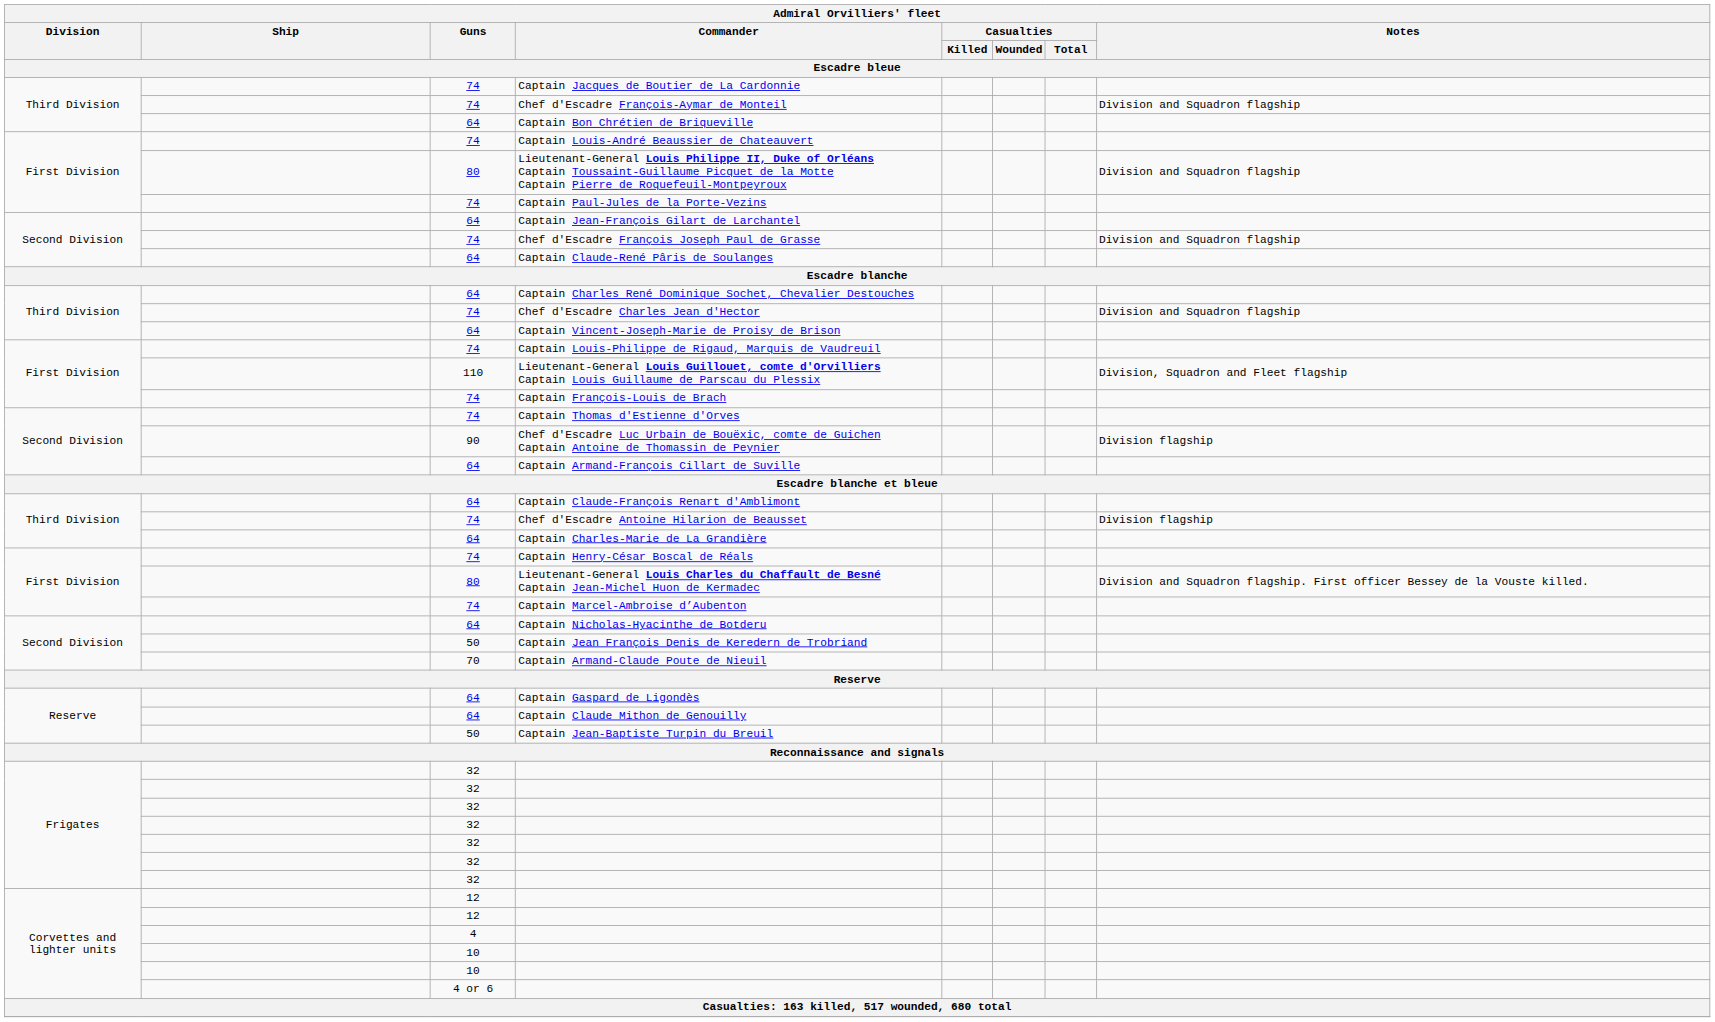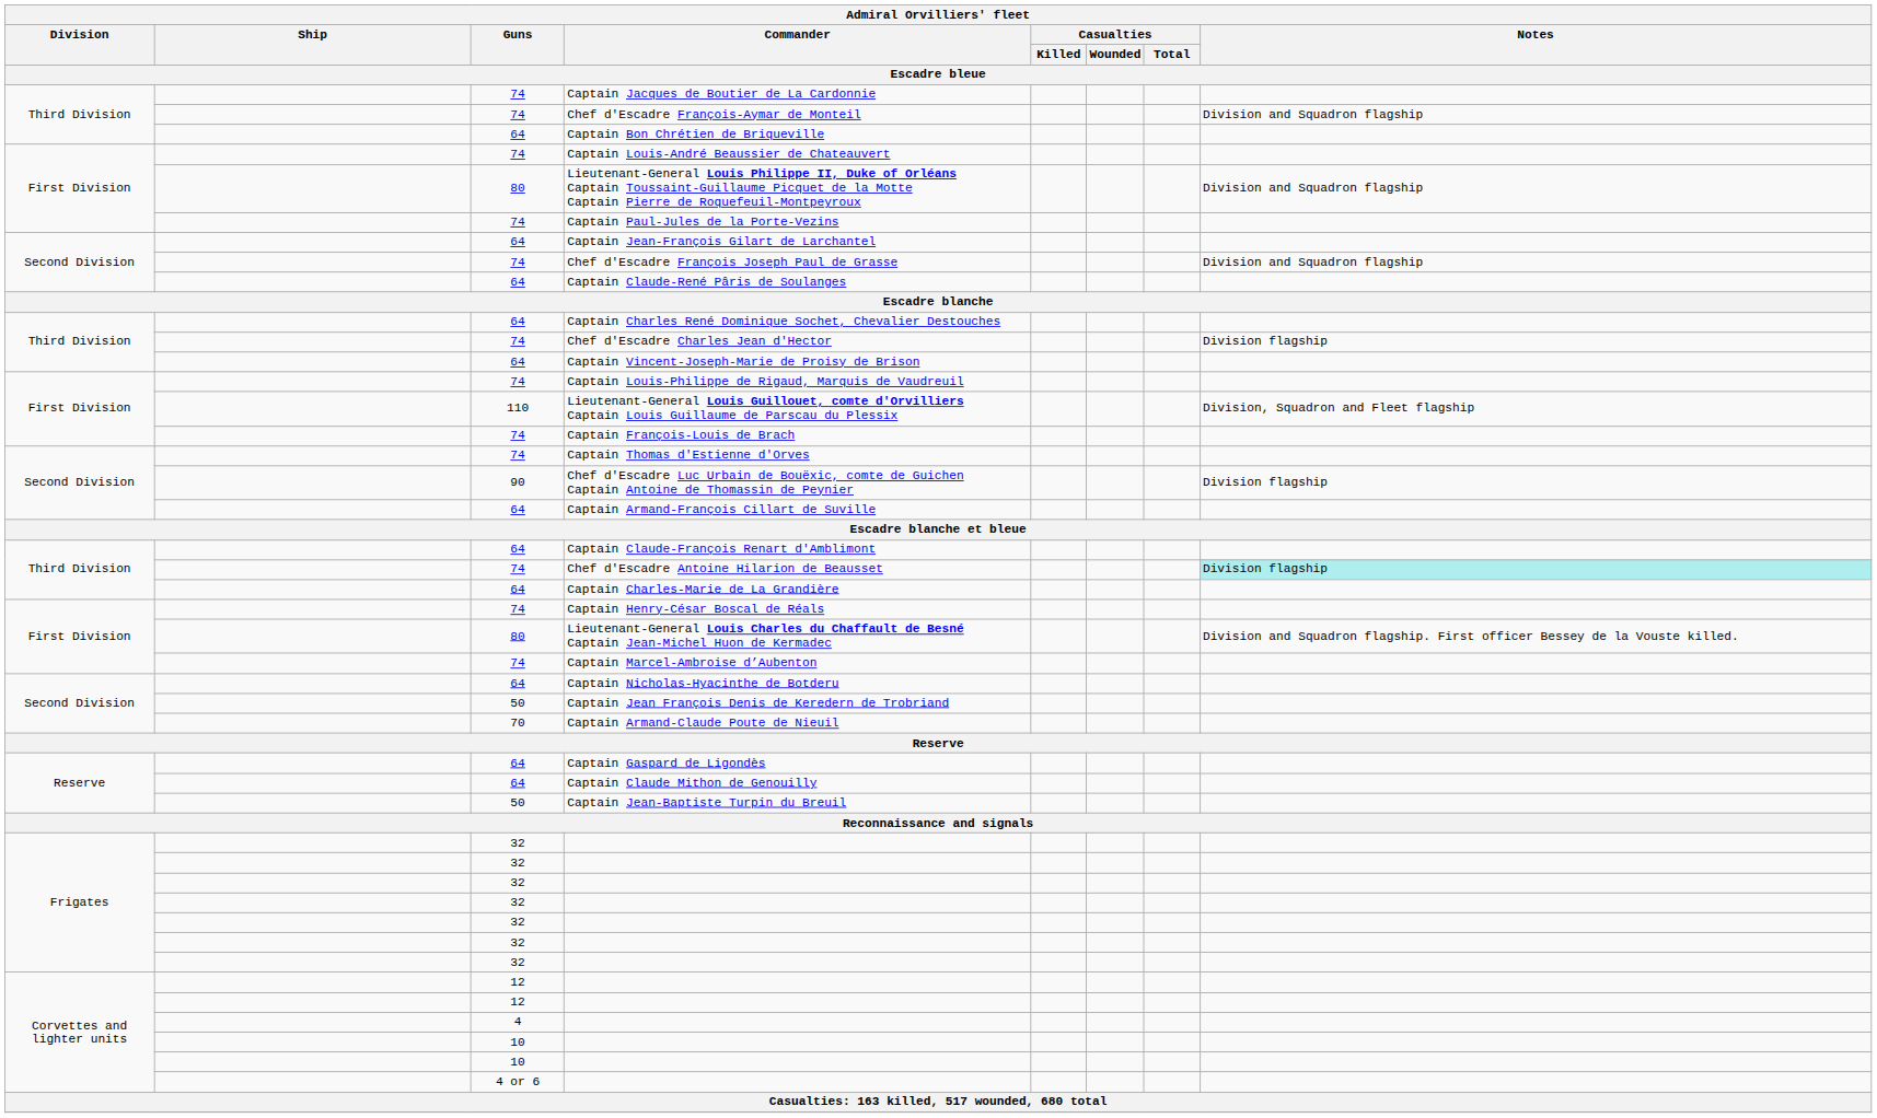Chef d'Escadre Charles Jean d'Hector | Notes: Division and Squadron flagship -> Division flagship
Chef d'Escadre Antoine Hilarion de Beausset | Notes: no background -> paleturquoise background
